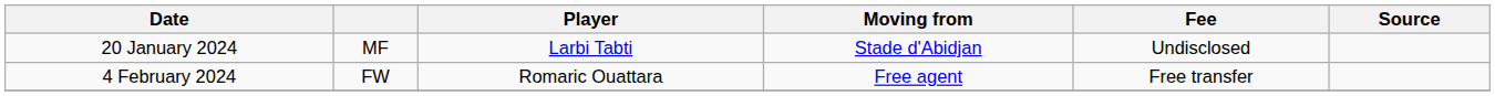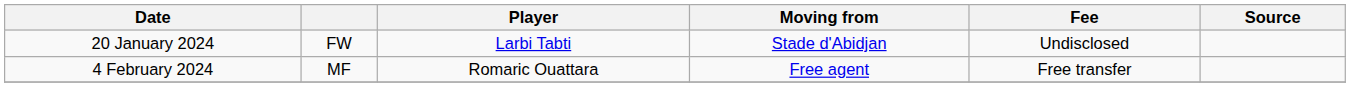20 January 2024 | column 2: MF -> FW
4 February 2024 | column 2: FW -> MF
